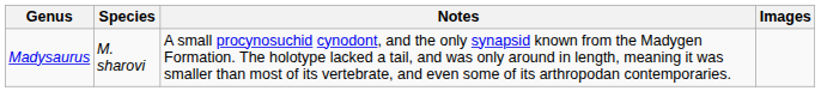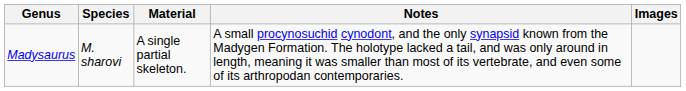+ column: Material | A single partial skeleton.
